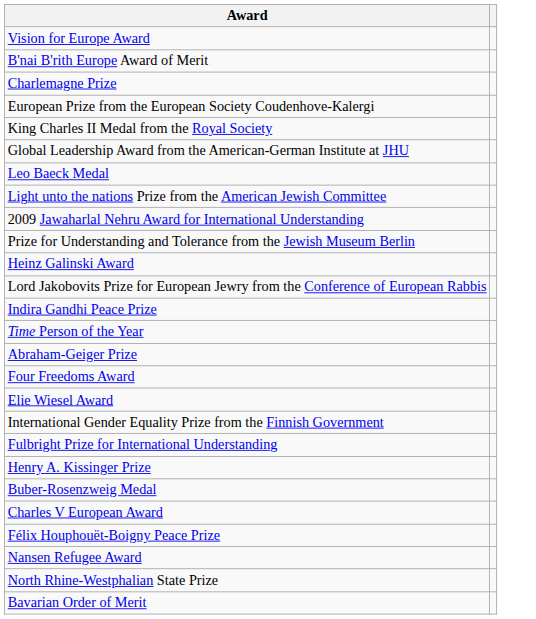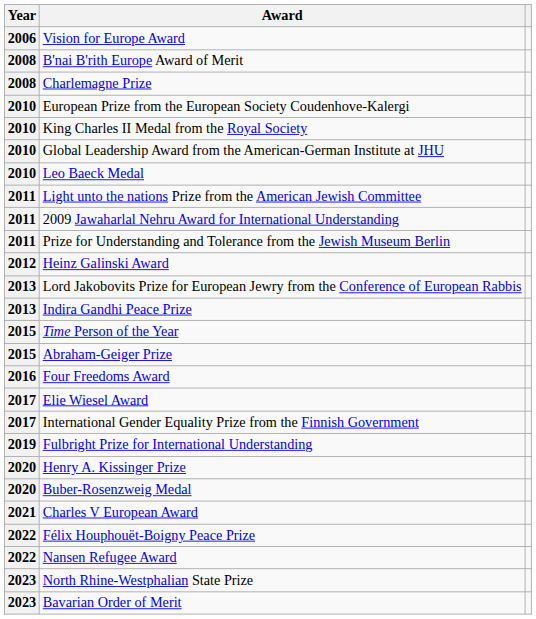+ column: Year | 2006 | 2008 | 2008 | 2010 | 2010 | 2010 | 2010 | 2011 | 2011 | 2011 | 2012 | 2013 | 2013 | 2015 | 2015 | 2016 | 2017 | 2017 | 2019 | 2020 | 2020 | 2021 | 2022 | 2022 | 2023 | 2023
